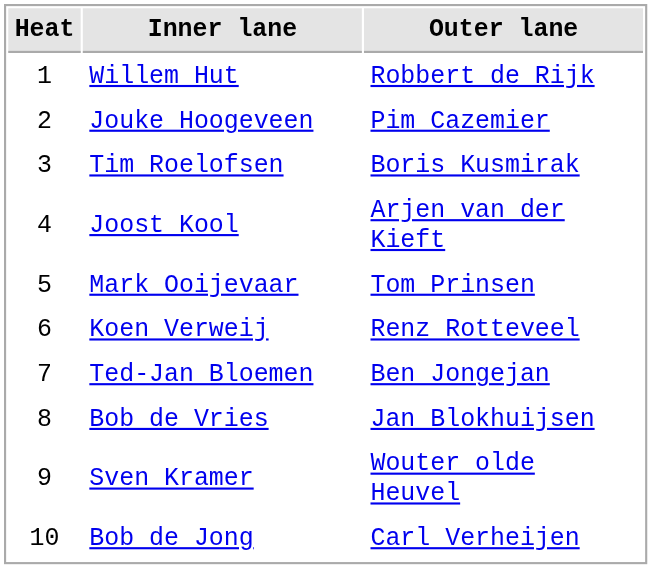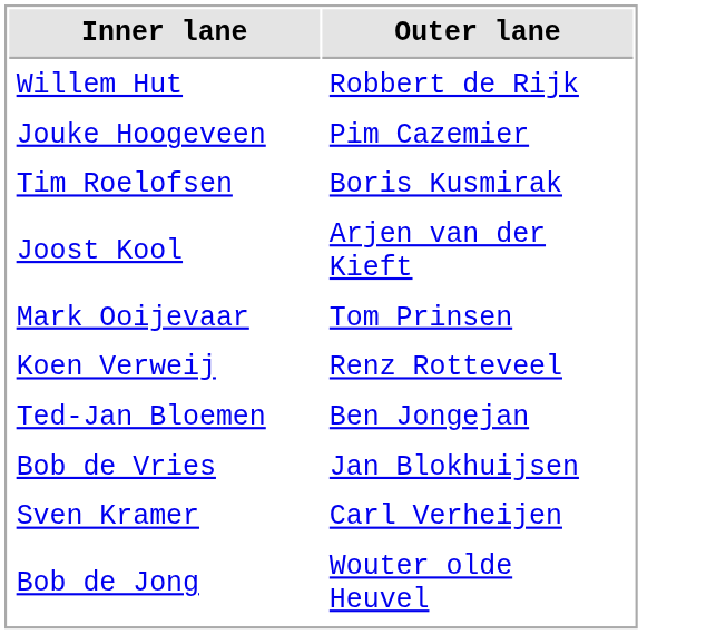- column: Heat | 1 | 2 | 3 | 4 | 5 | 6 | 7 | 8 | 9 | 10
Sven Kramer | Outer lane: Wouter olde Heuvel -> Carl Verheijen
Bob de Jong | Outer lane: Carl Verheijen -> Wouter olde Heuvel
